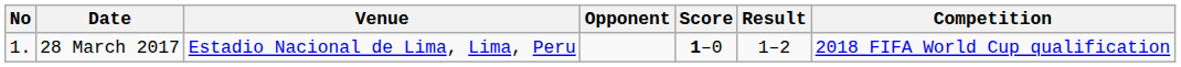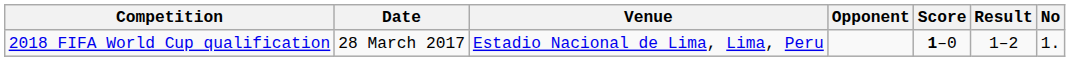columns swapped: No <-> Competition
